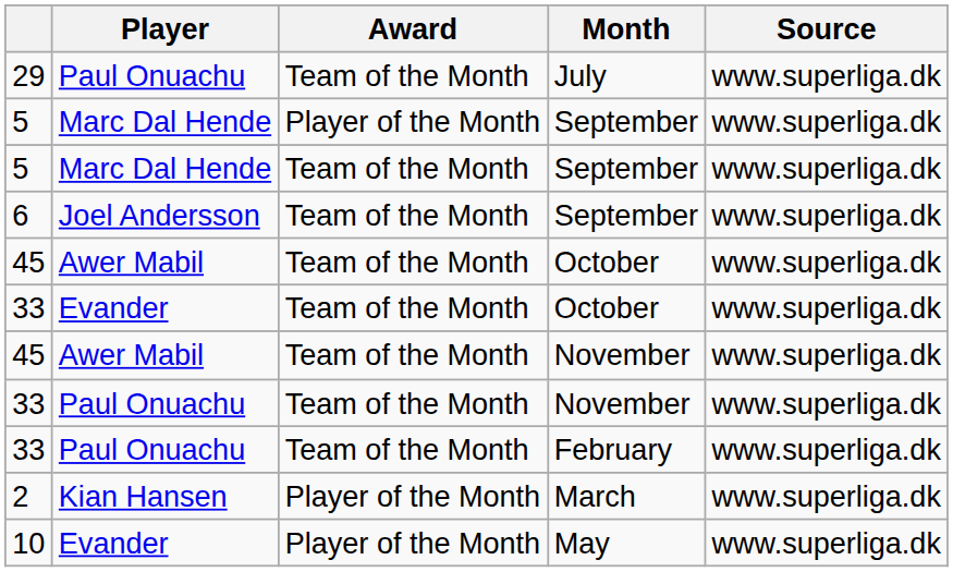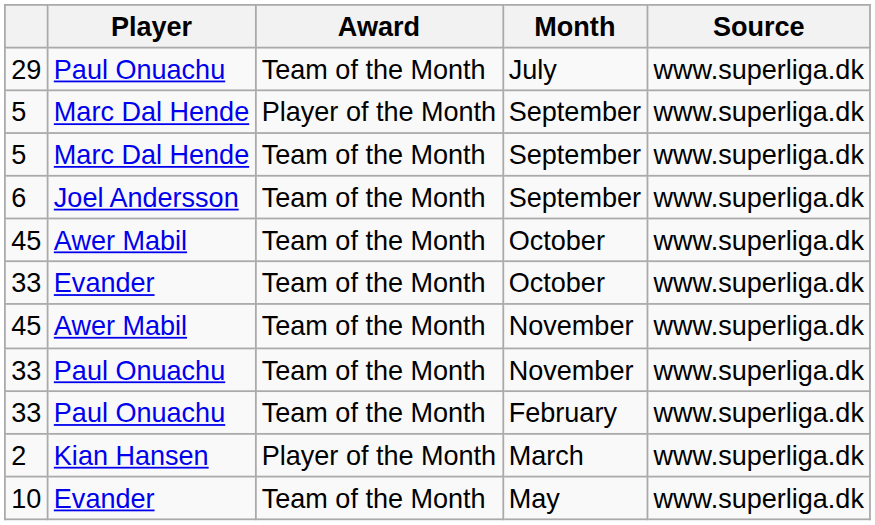10 | Award: Player of the Month -> Team of the Month
